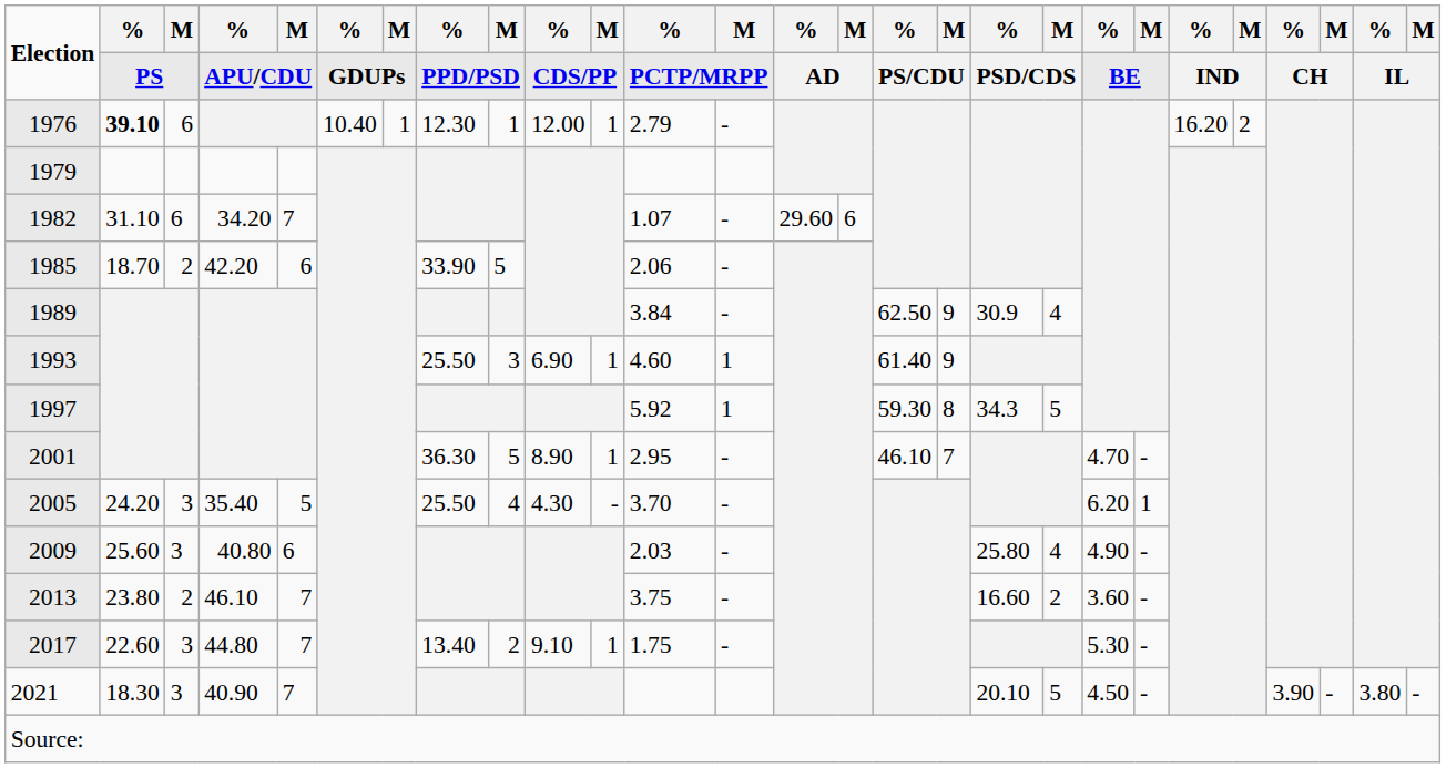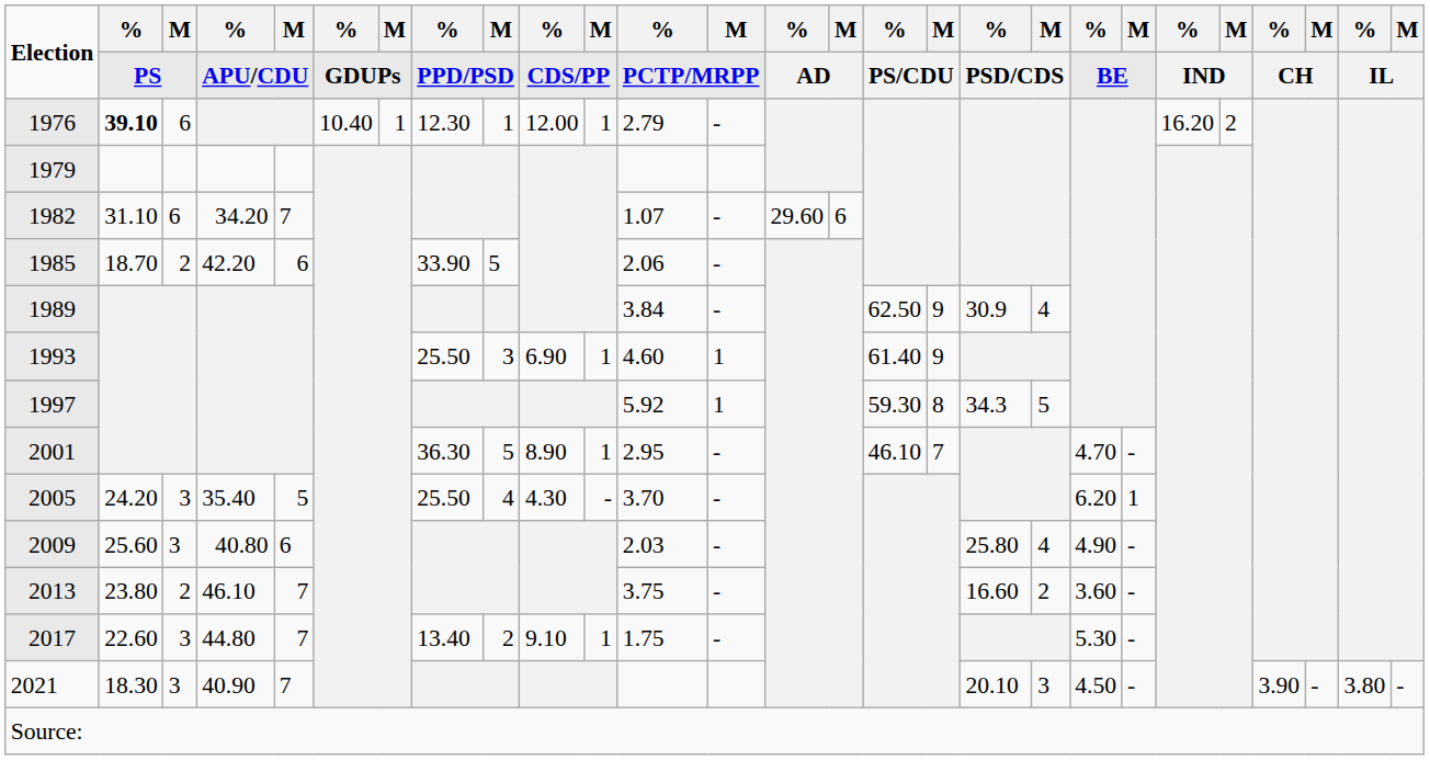2021 | M / PSD/CDS: 5 -> 3
